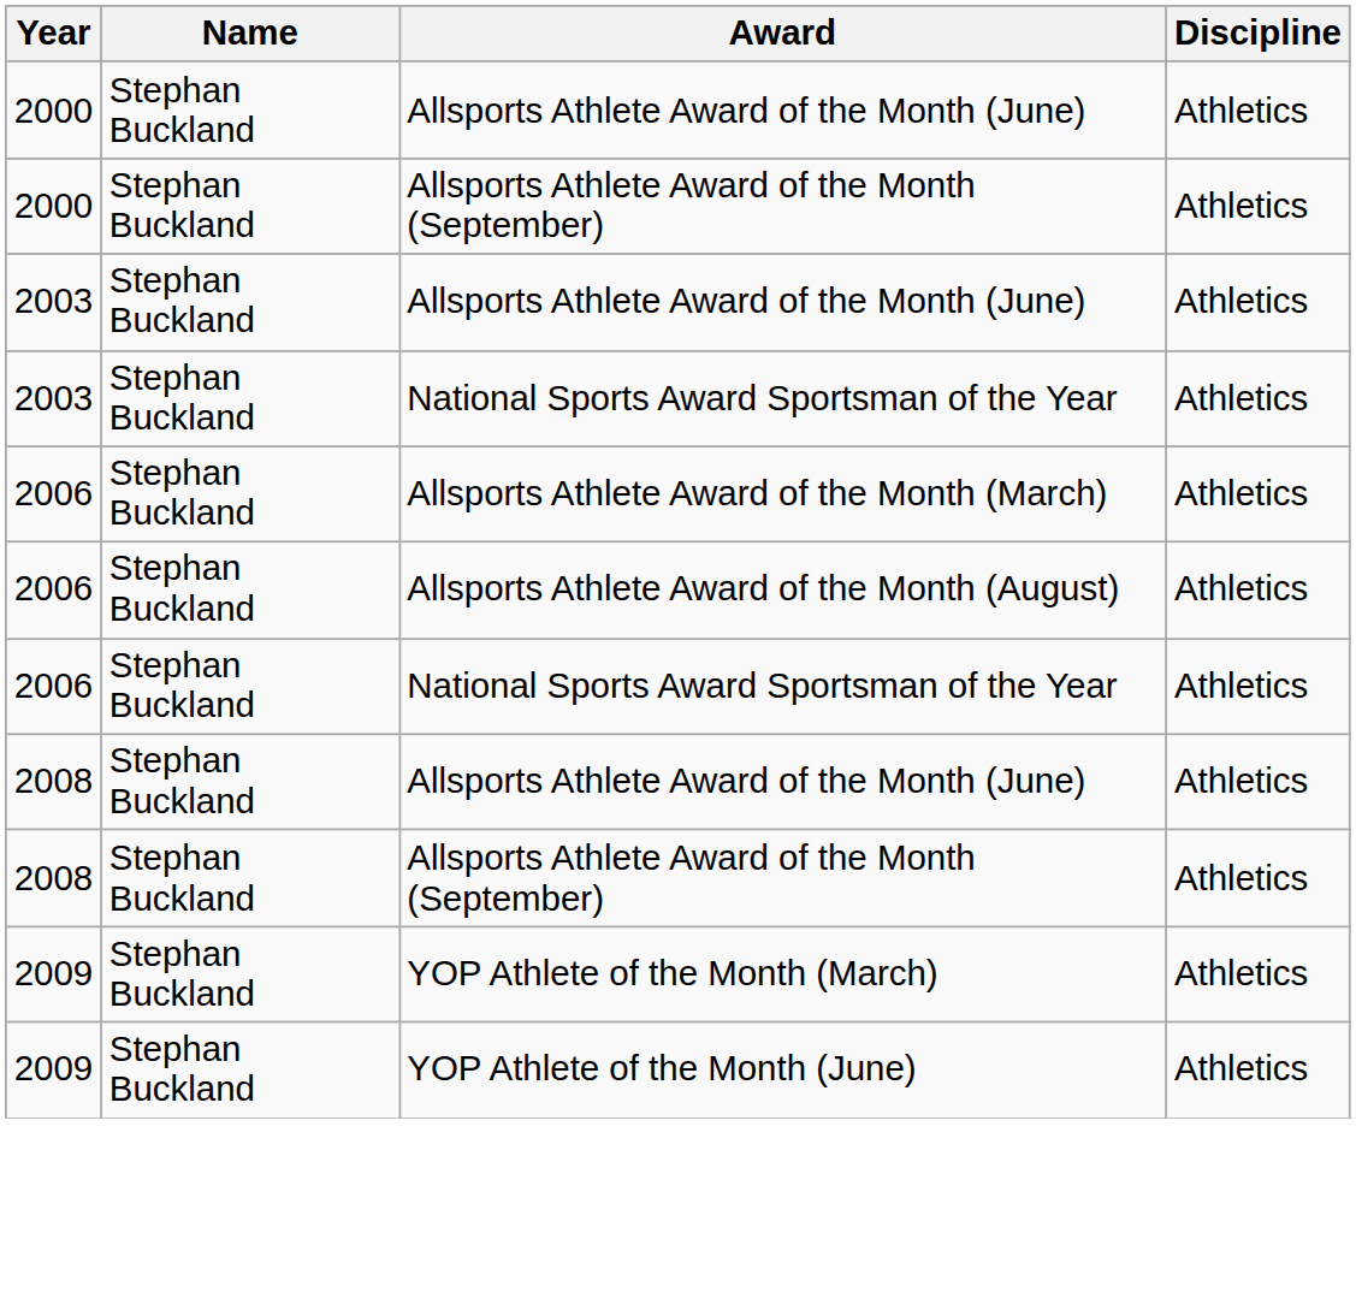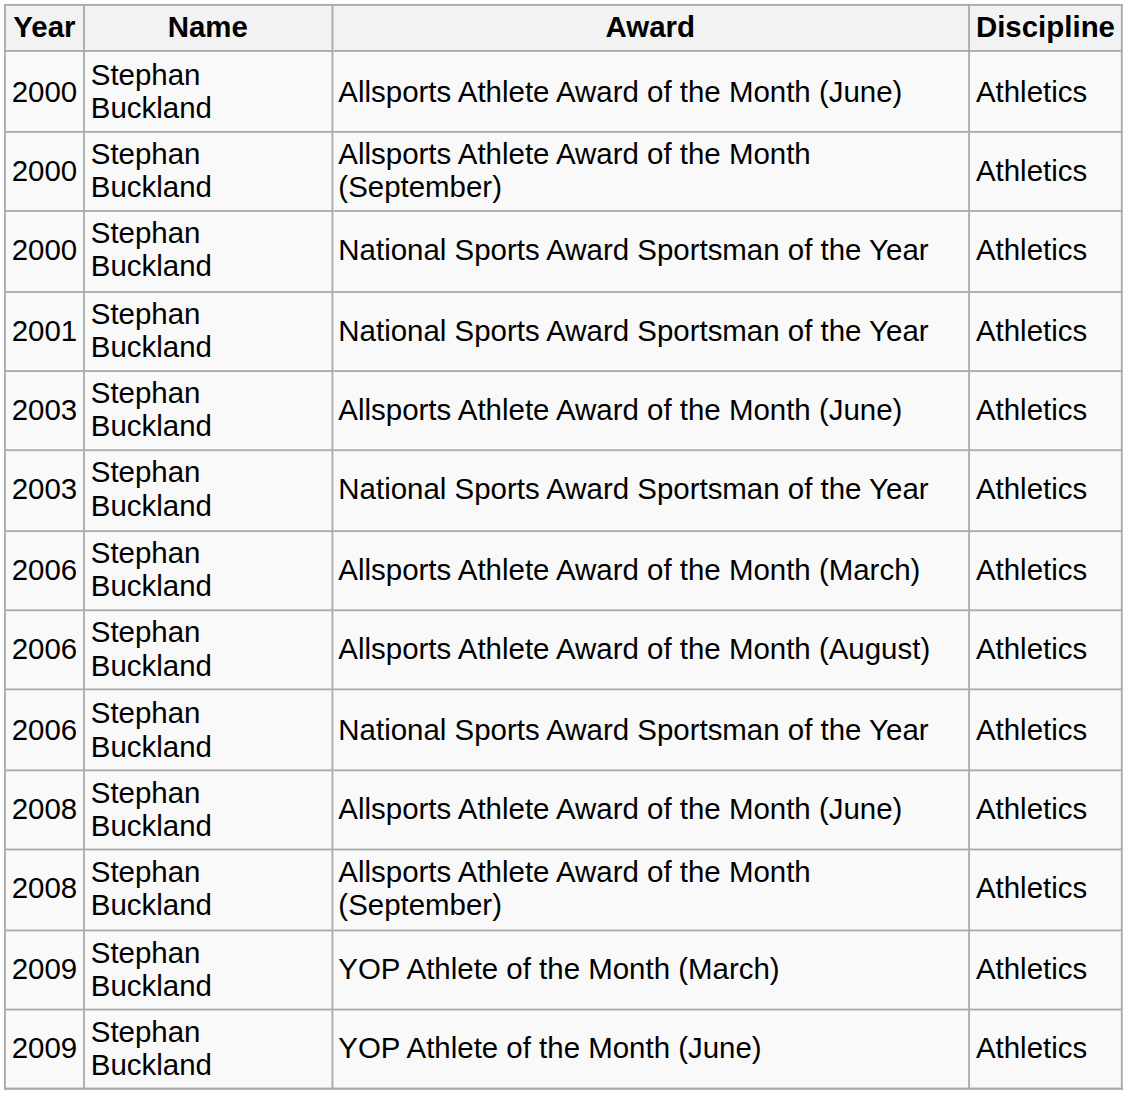+ row: 2000 | Stephan Buckland | National Sports Award Sportsman of the Year | Athletics
+ row: 2001 | Stephan Buckland | National Sports Award Sportsman of the Year | Athletics
